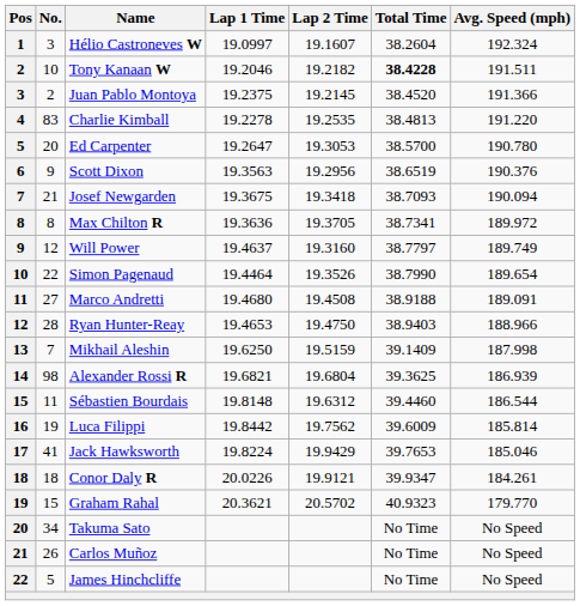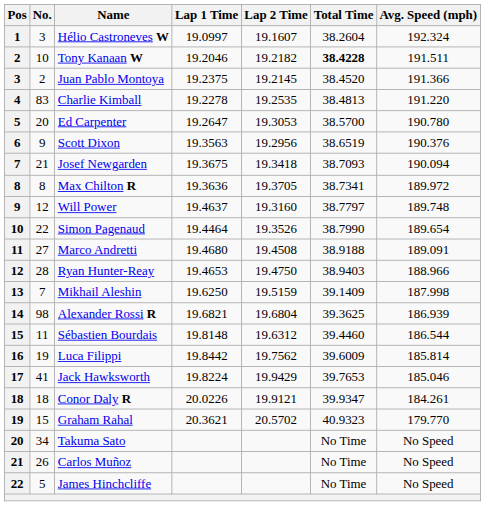Will Power | Avg. Speed (mph): 189.749 -> 189.748
